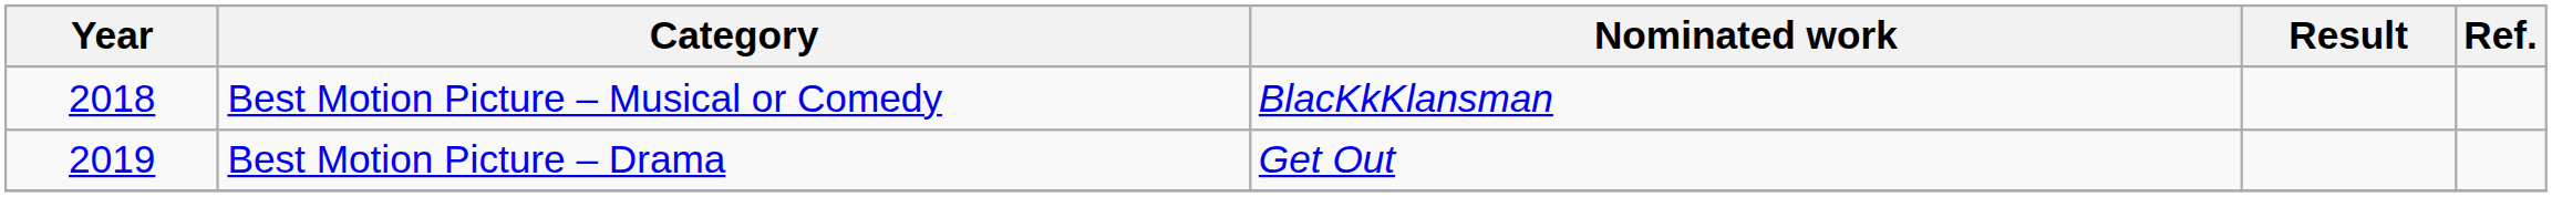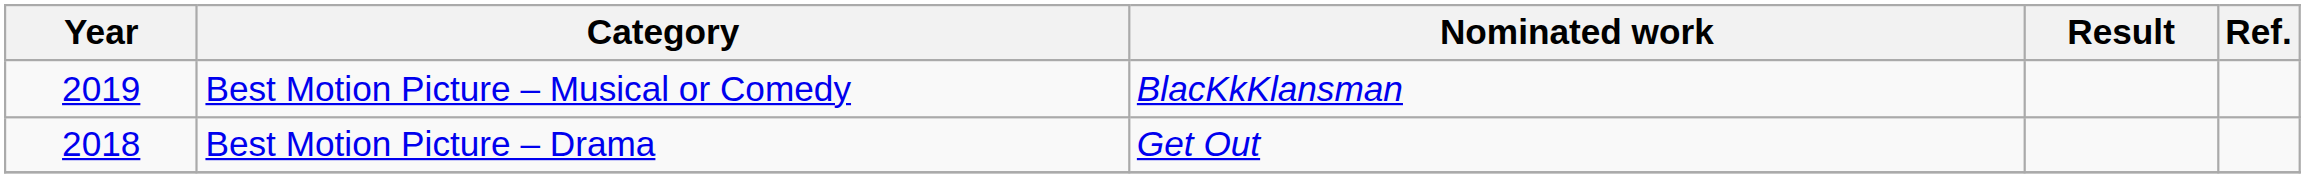Best Motion Picture – Musical or Comedy | Year: 2018 -> 2019
Best Motion Picture – Drama | Year: 2019 -> 2018
